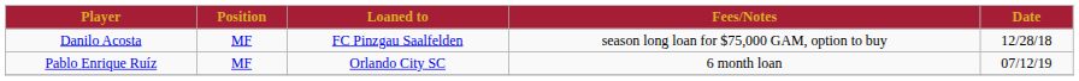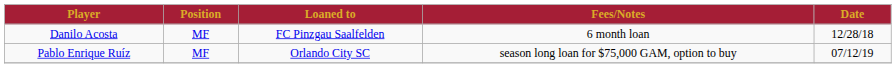Danilo Acosta | Fees/Notes: season long loan for $75,000 GAM, option to buy -> 6 month loan
Pablo Enrique Ruíz | Fees/Notes: 6 month loan -> season long loan for $75,000 GAM, option to buy
